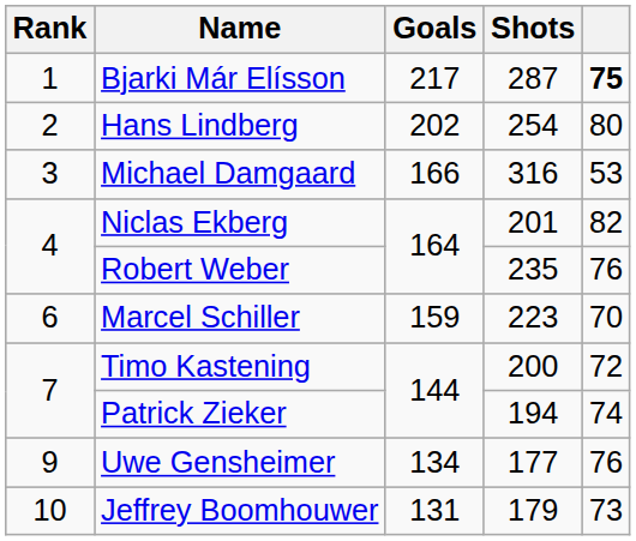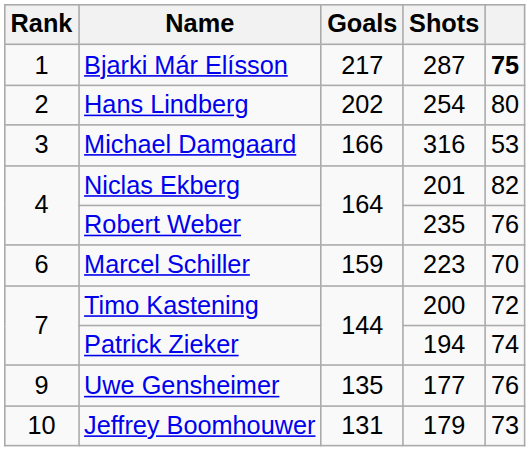Uwe Gensheimer | Goals: 134 -> 135
